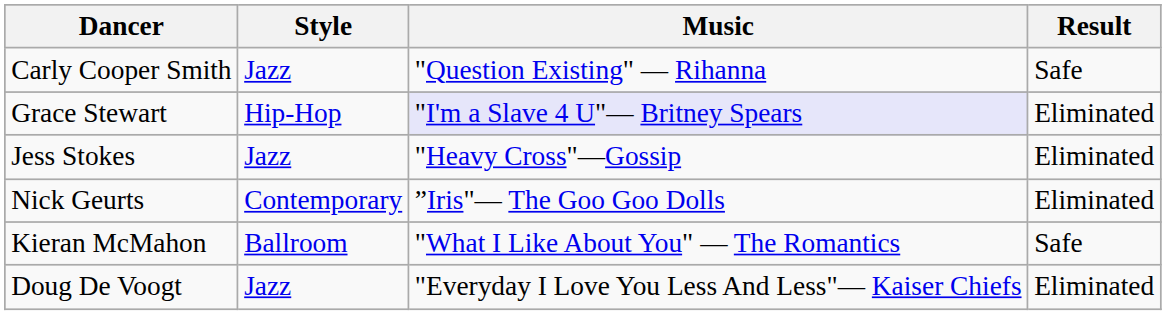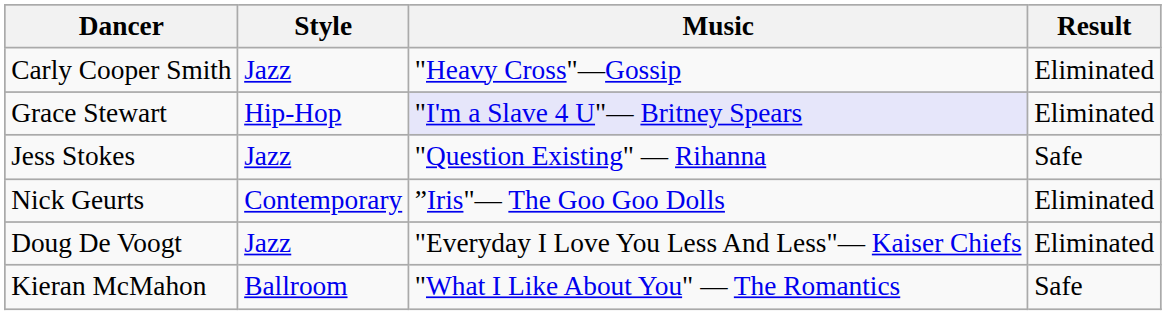Carly Cooper Smith | Music: "Question Existing" — Rihanna -> "Heavy Cross"—Gossip
Carly Cooper Smith | Result: Safe -> Eliminated
Jess Stokes | Music: "Heavy Cross"—Gossip -> "Question Existing" — Rihanna
Jess Stokes | Result: Eliminated -> Safe
rows swapped: Kieran McMahon <-> Doug De Voogt
